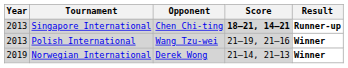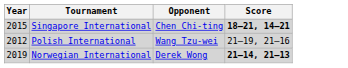- column: Result | Runner-up | Winner | Winner
Singapore International | Year: 2013 -> 2015
Polish International | Year: 2013 -> 2012
Norwegian International | Score: normal -> bold
